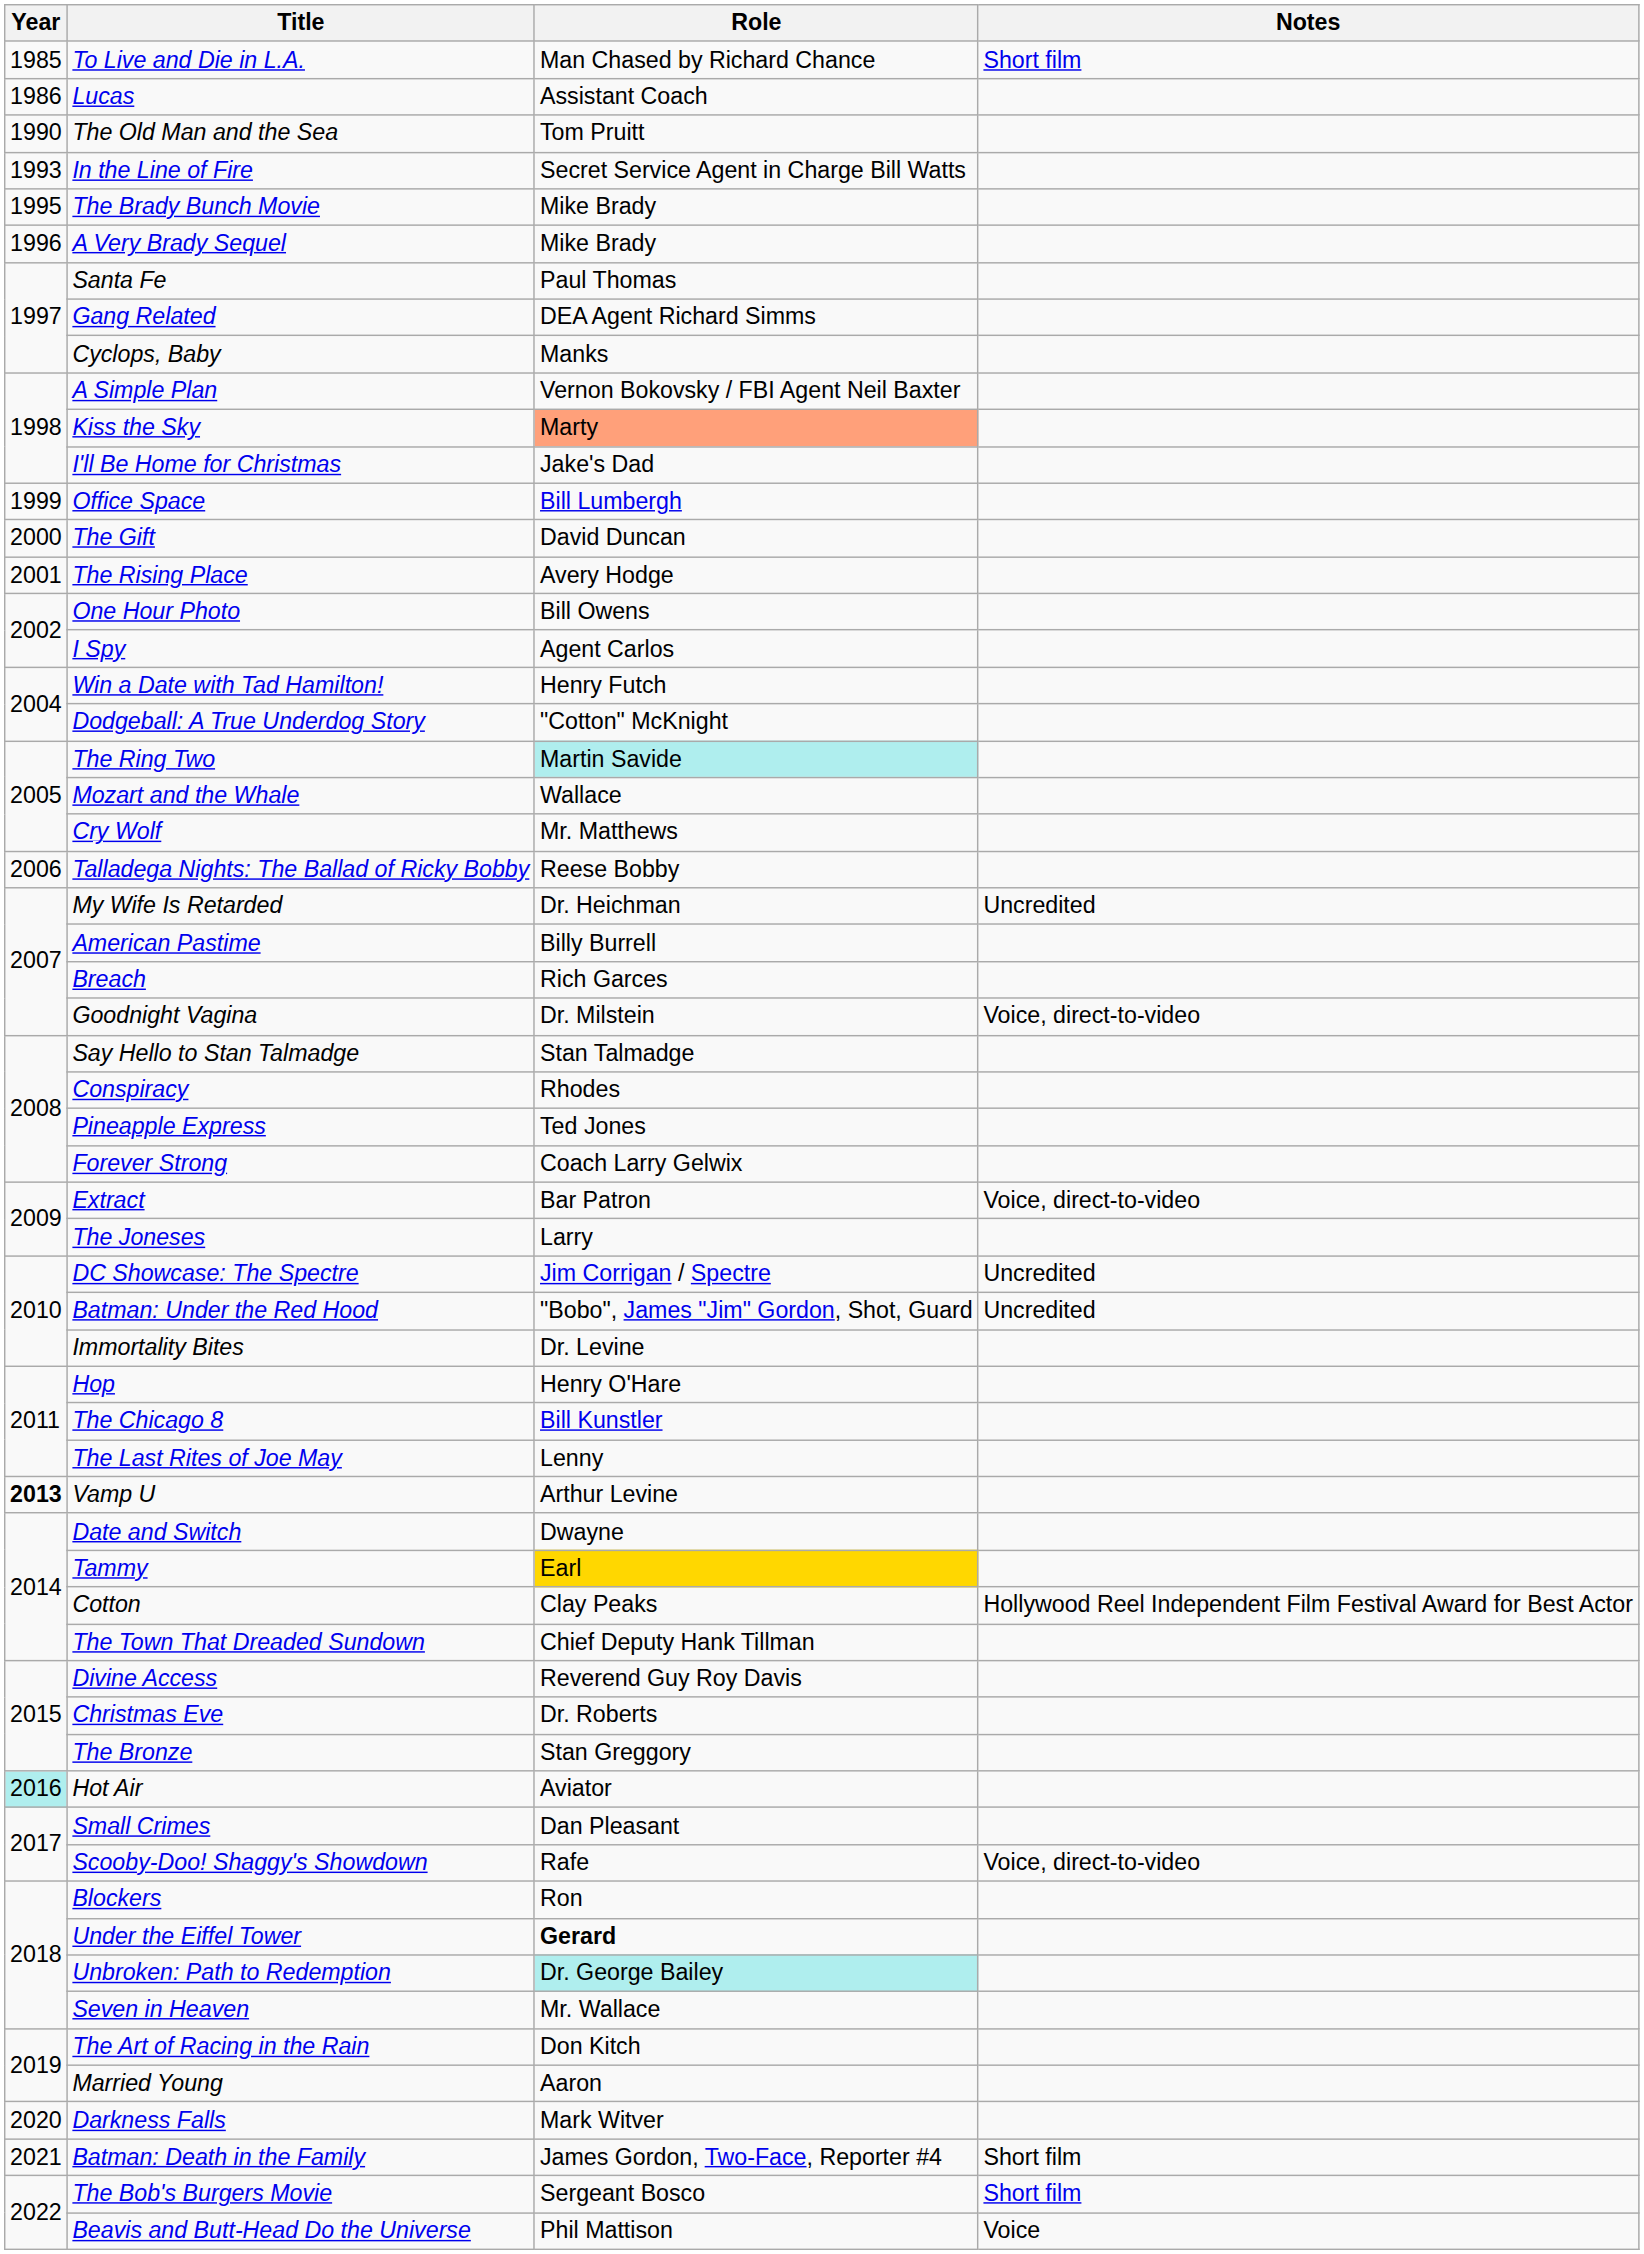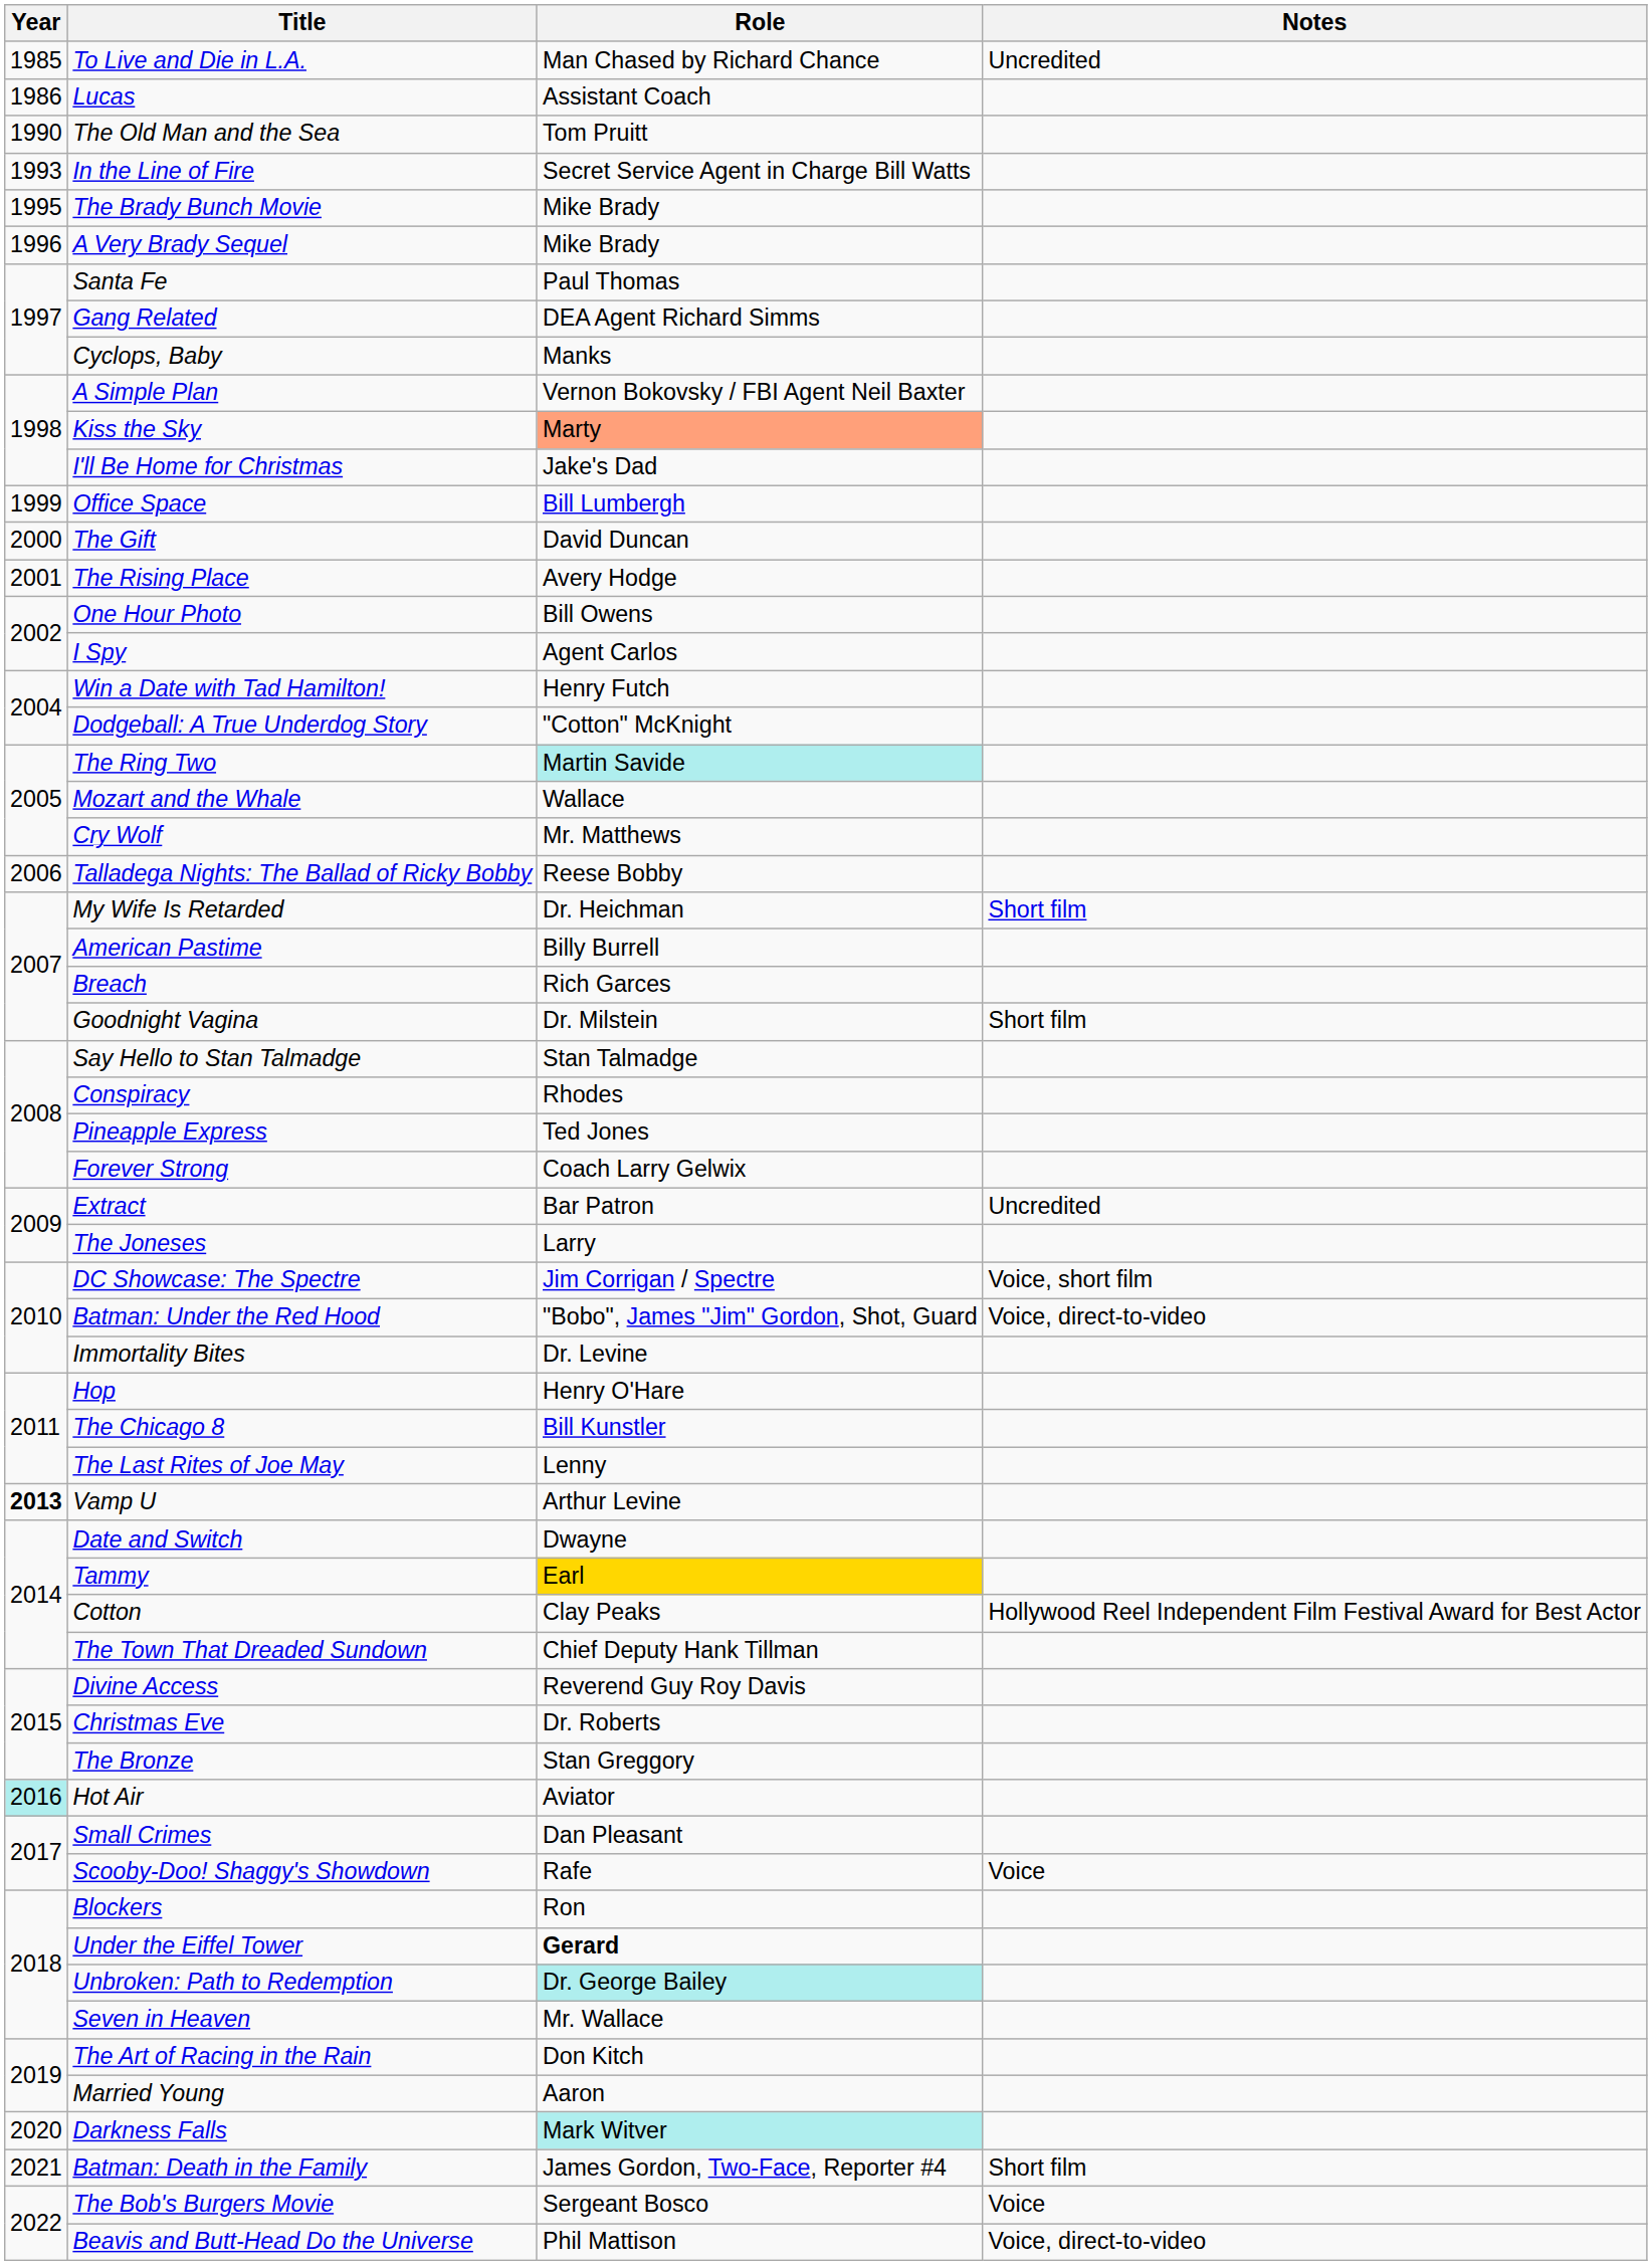To Live and Die in L.A. | Notes: Short film -> Uncredited
My Wife Is Retarded | Notes: Uncredited -> Short film
Goodnight Vagina | Notes: Voice, direct-to-video -> Short film
Extract | Notes: Voice, direct-to-video -> Uncredited
DC Showcase: The Spectre | Notes: Uncredited -> Voice, short film
Batman: Under the Red Hood | Notes: Uncredited -> Voice, direct-to-video
Scooby-Doo! Shaggy's Showdown | Notes: Voice, direct-to-video -> Voice
Darkness Falls | Role: no background -> paleturquoise background
The Bob's Burgers Movie | Notes: Short film -> Voice
Beavis and Butt-Head Do the Universe | Notes: Voice -> Voice, direct-to-video
